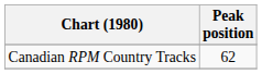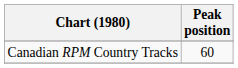Canadian RPM Country Tracks | Peak position: 62 -> 60
